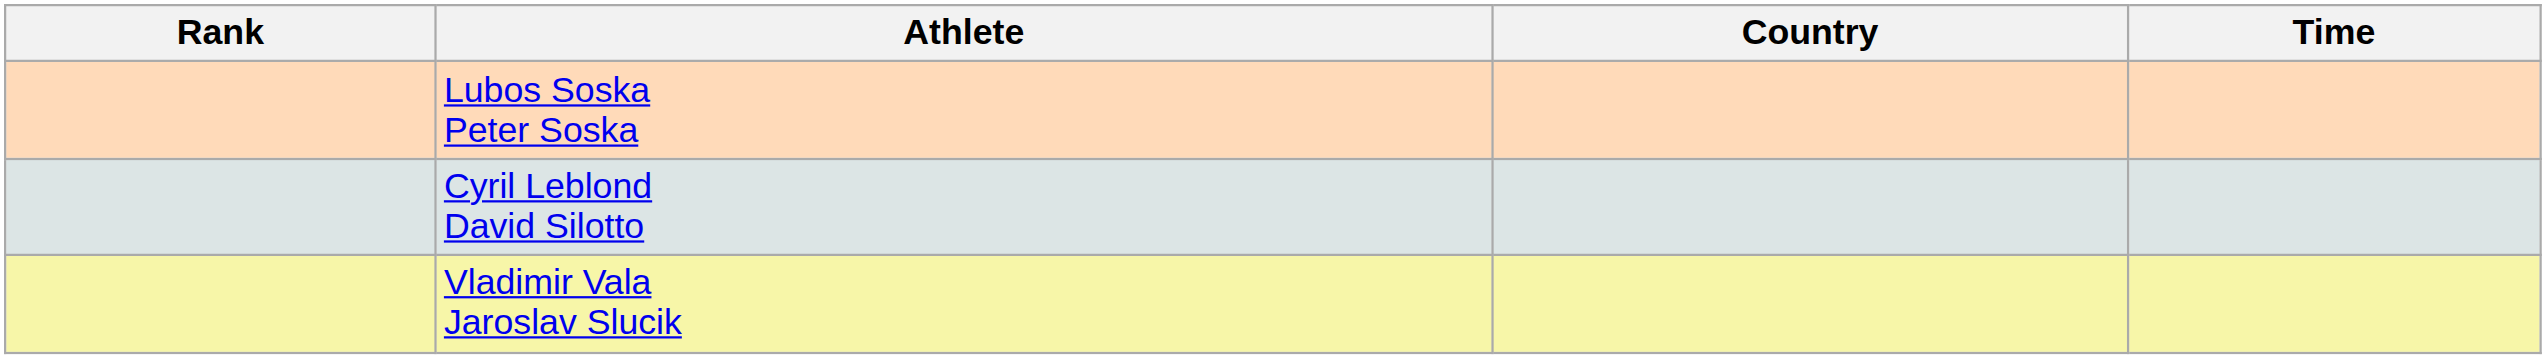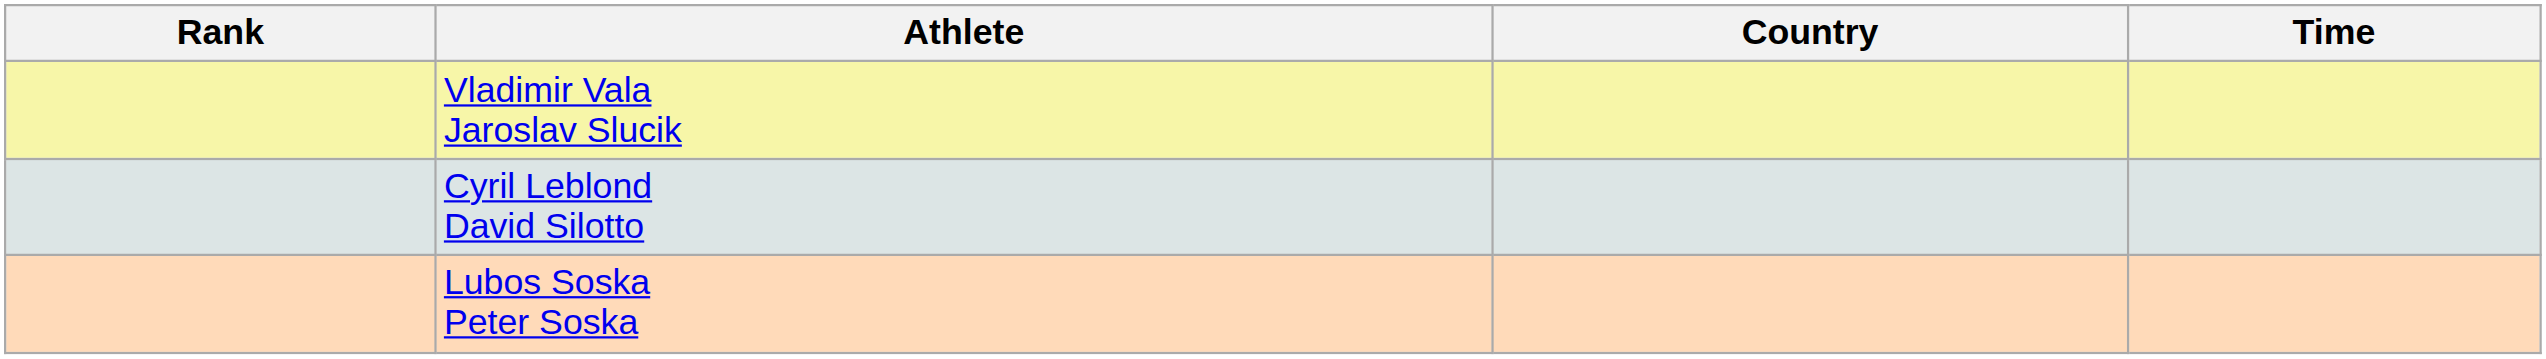rows swapped: Vladimir Vala Jaroslav Slucik <-> Lubos Soska Peter Soska
